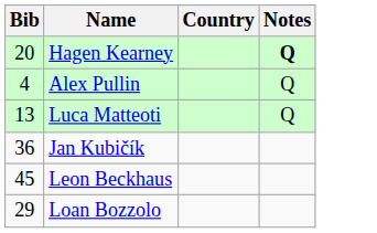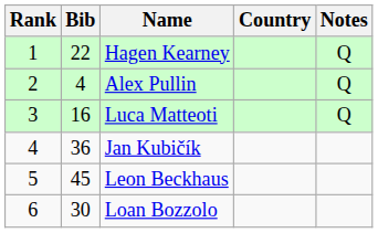+ column: Rank | 1 | 2 | 3 | 4 | 5 | 6
Hagen Kearney | Bib: 20 -> 22
Hagen Kearney | Notes: bold -> normal
Luca Matteoti | Bib: 13 -> 16
Loan Bozzolo | Bib: 29 -> 30
